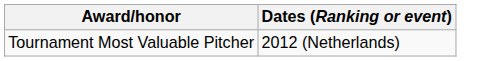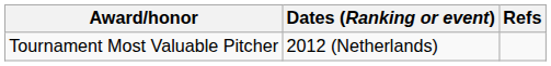+ column: Refs
